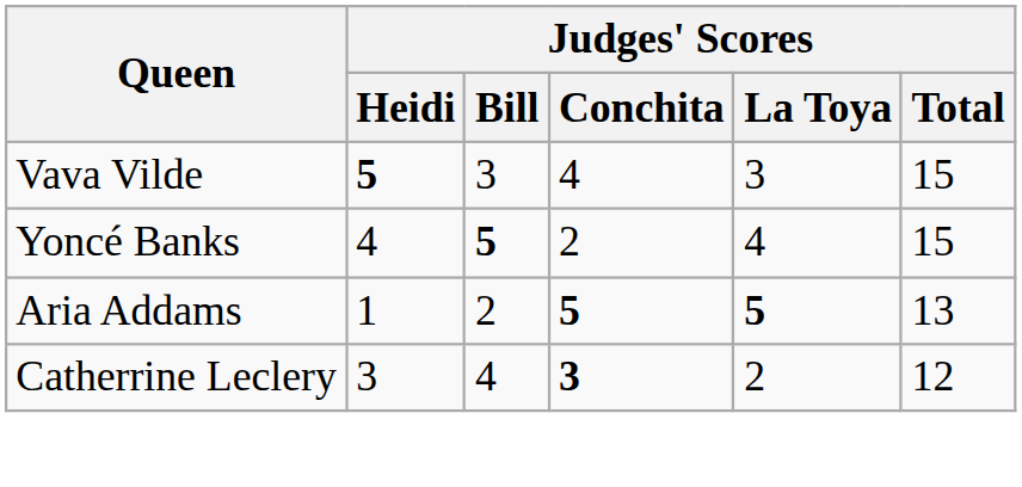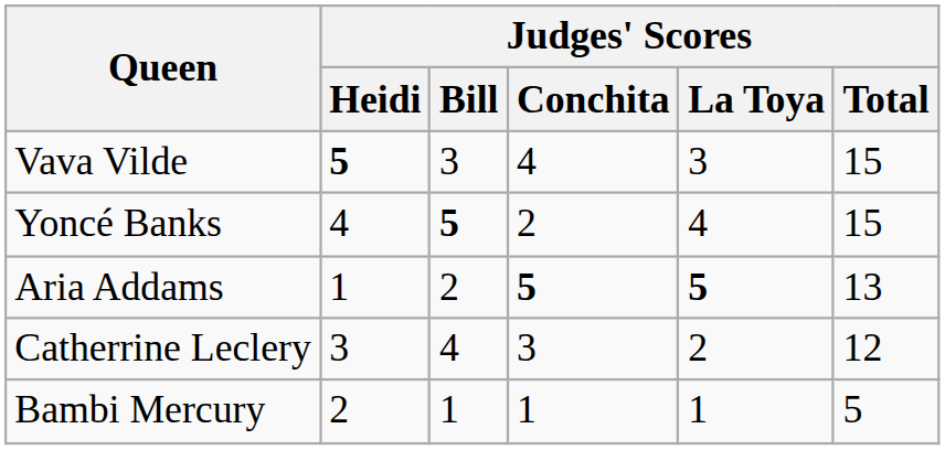Catherrine Leclery | Judges' Scores / Conchita: bold -> normal
+ row: Bambi Mercury | 2 | 1 | 1 | 1 | 5
